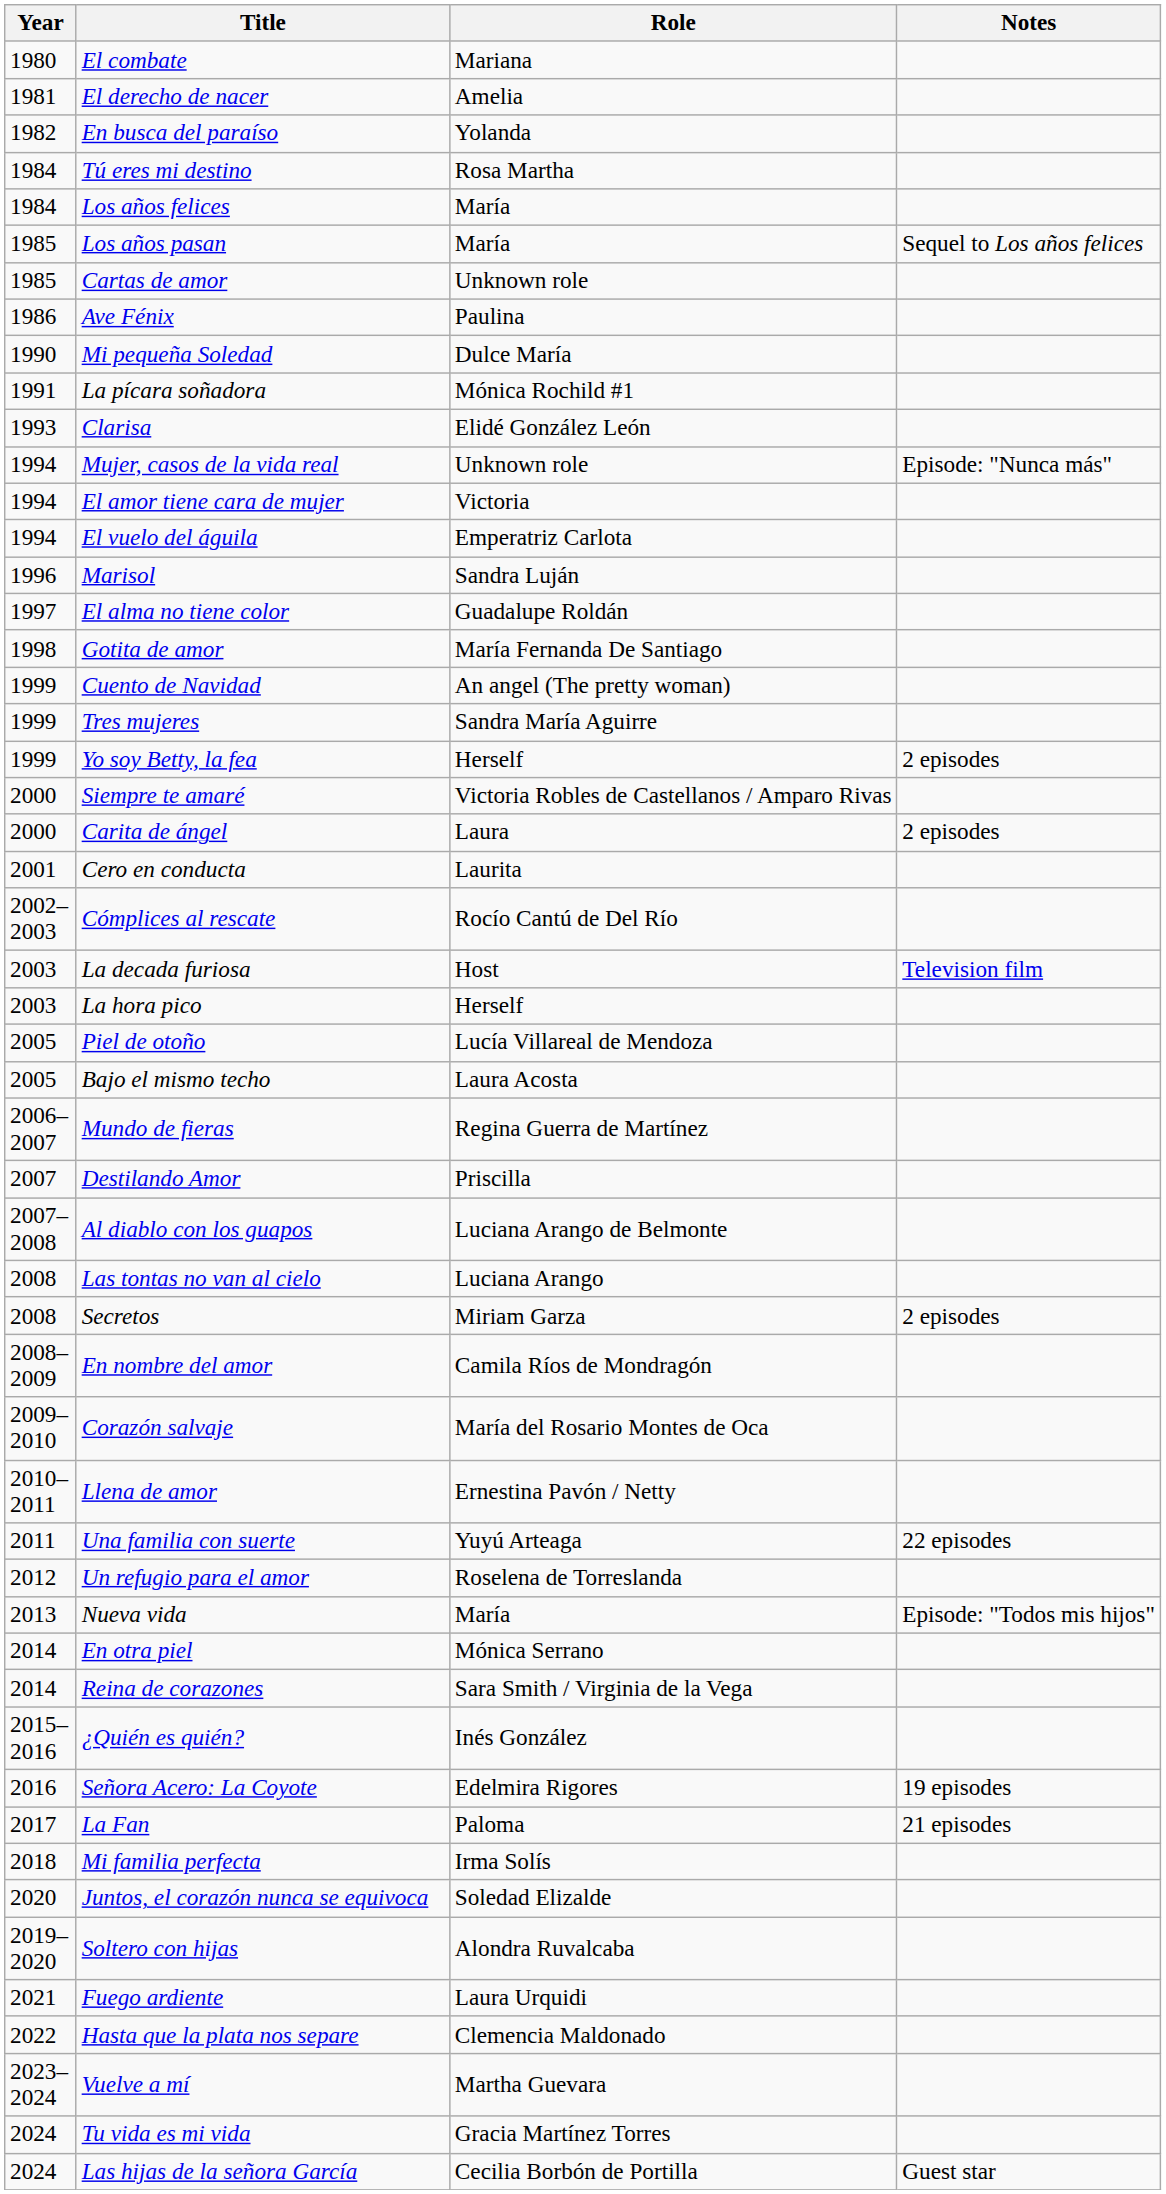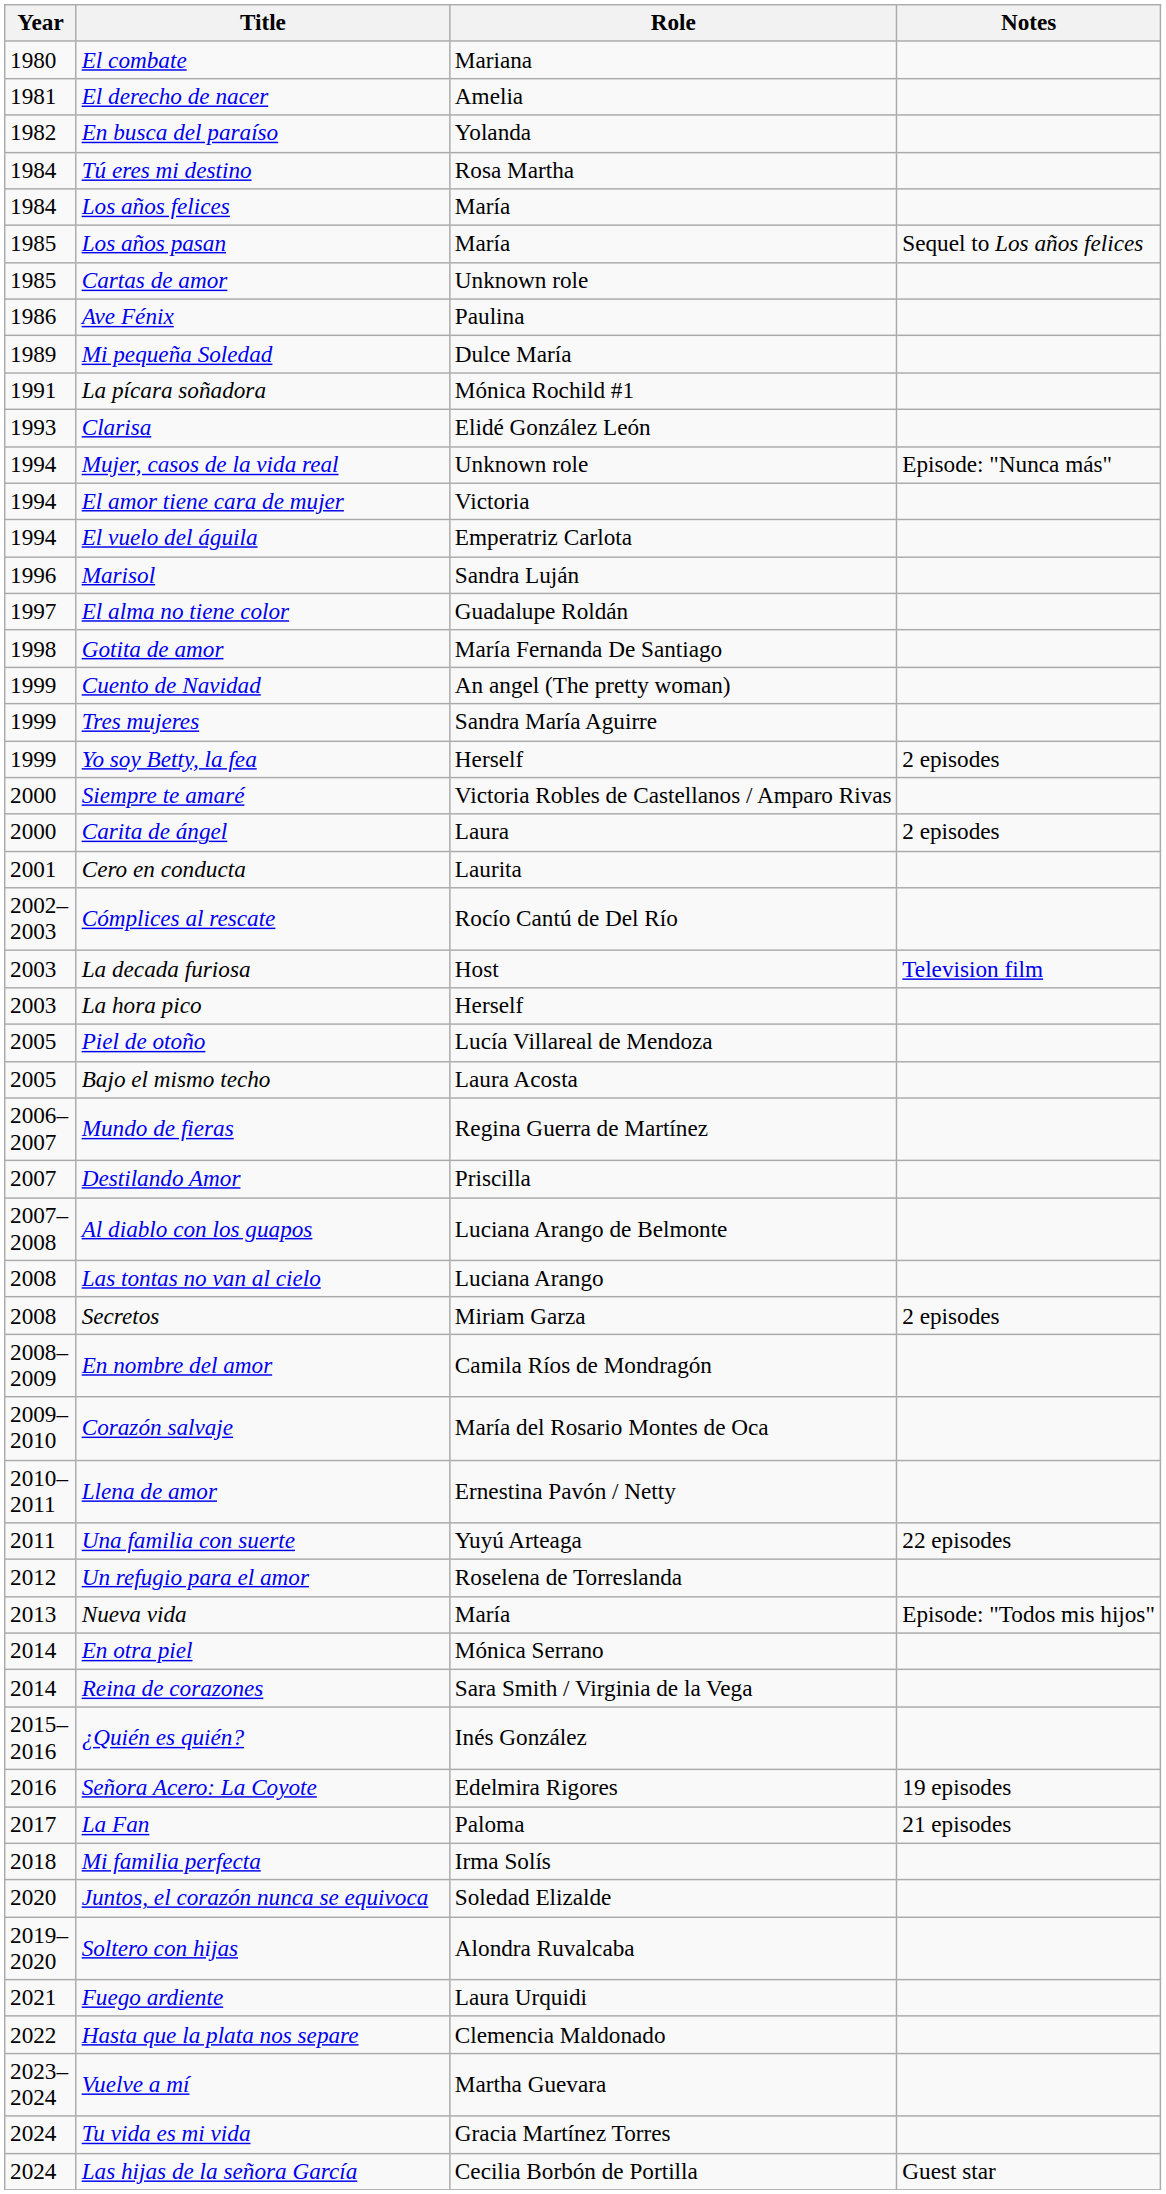Mi pequeña Soledad | Year: 1990 -> 1989
